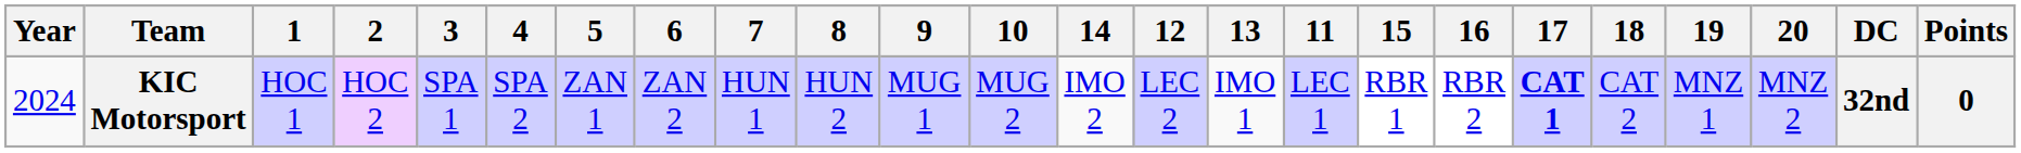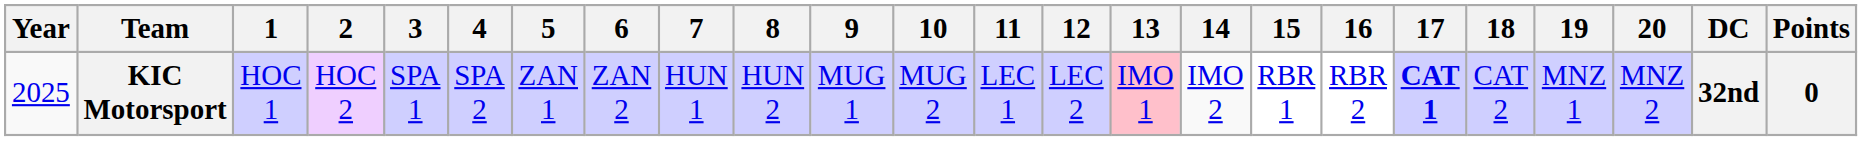columns swapped: 11 <-> 14
KIC Motorsport | Year: 2024 -> 2025
KIC Motorsport | 13: no background -> pink background
